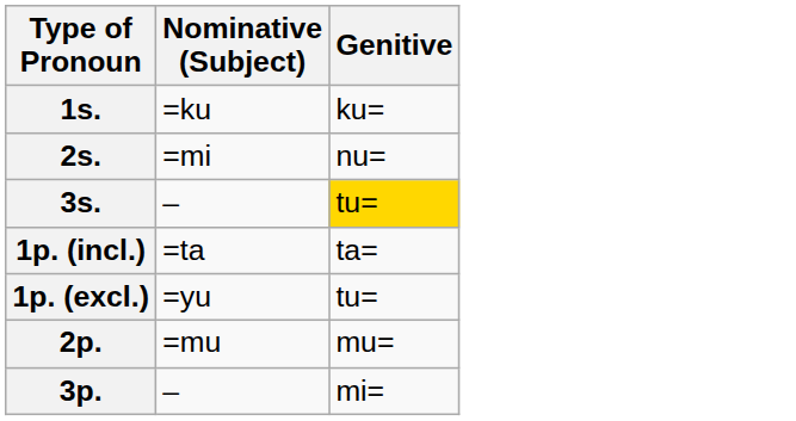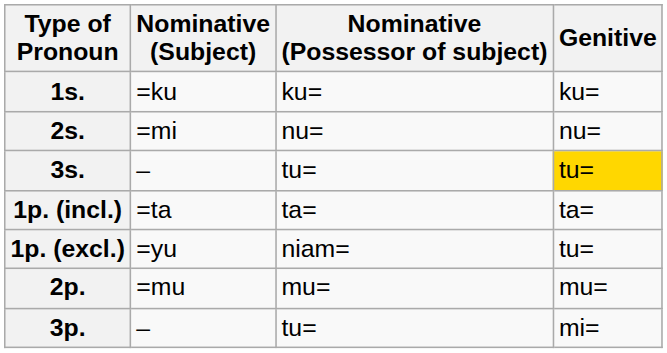+ column: Nominative (Possessor of subject) | ku= | nu= | tu= | ta= | niam= | mu= | tu=
